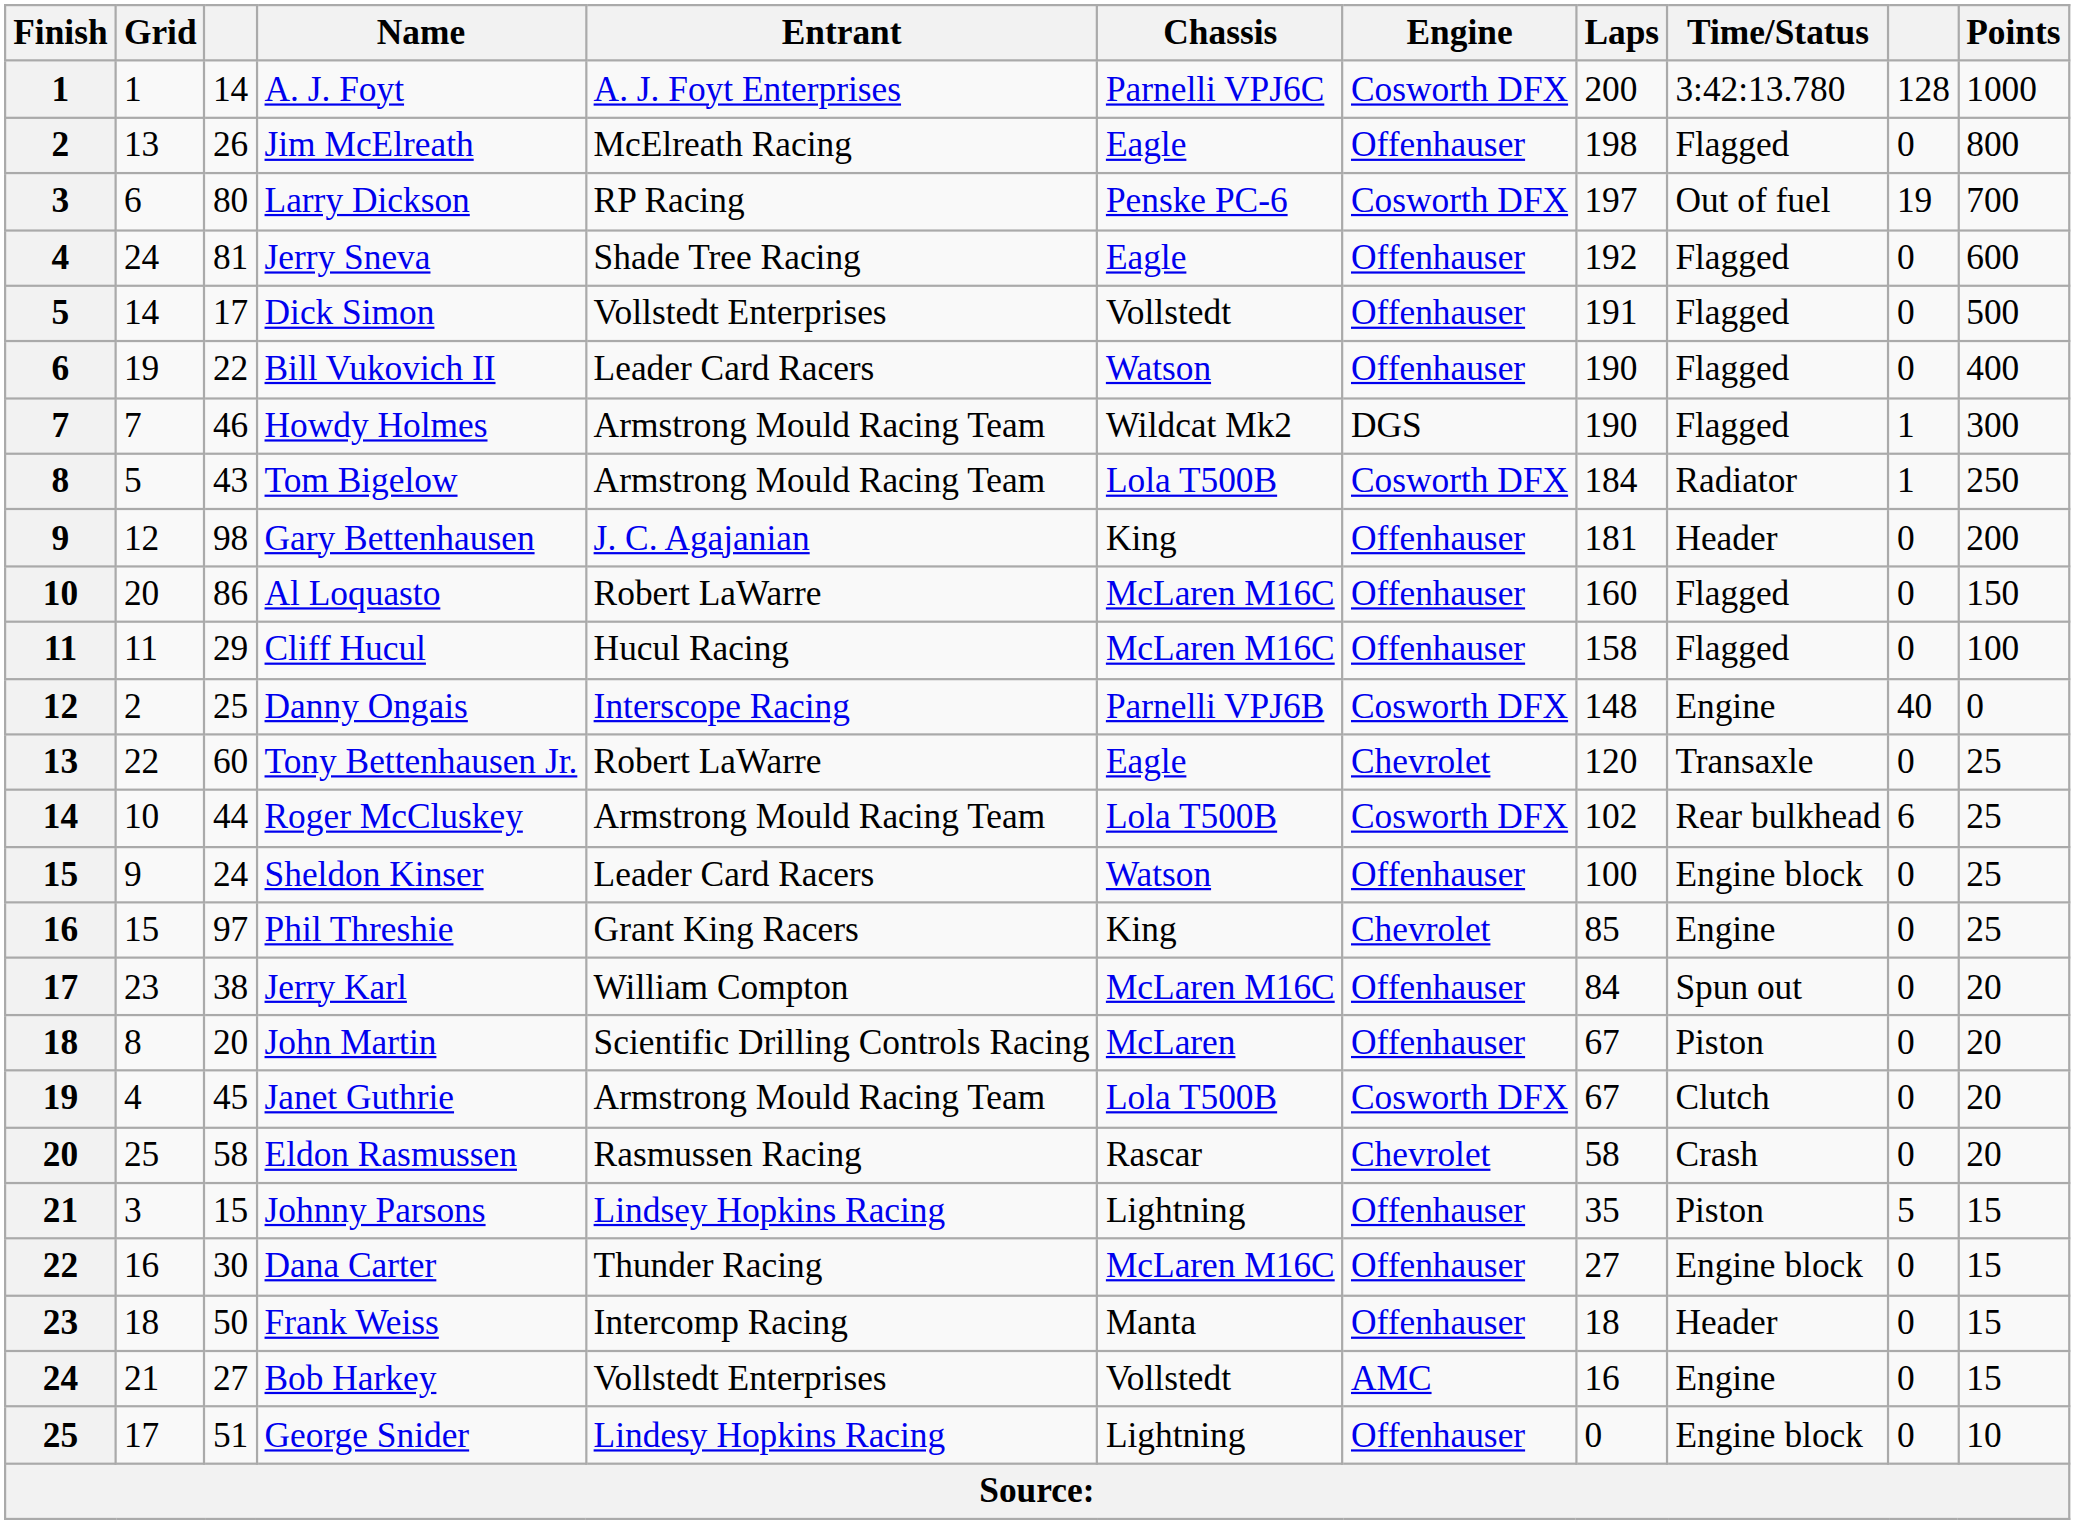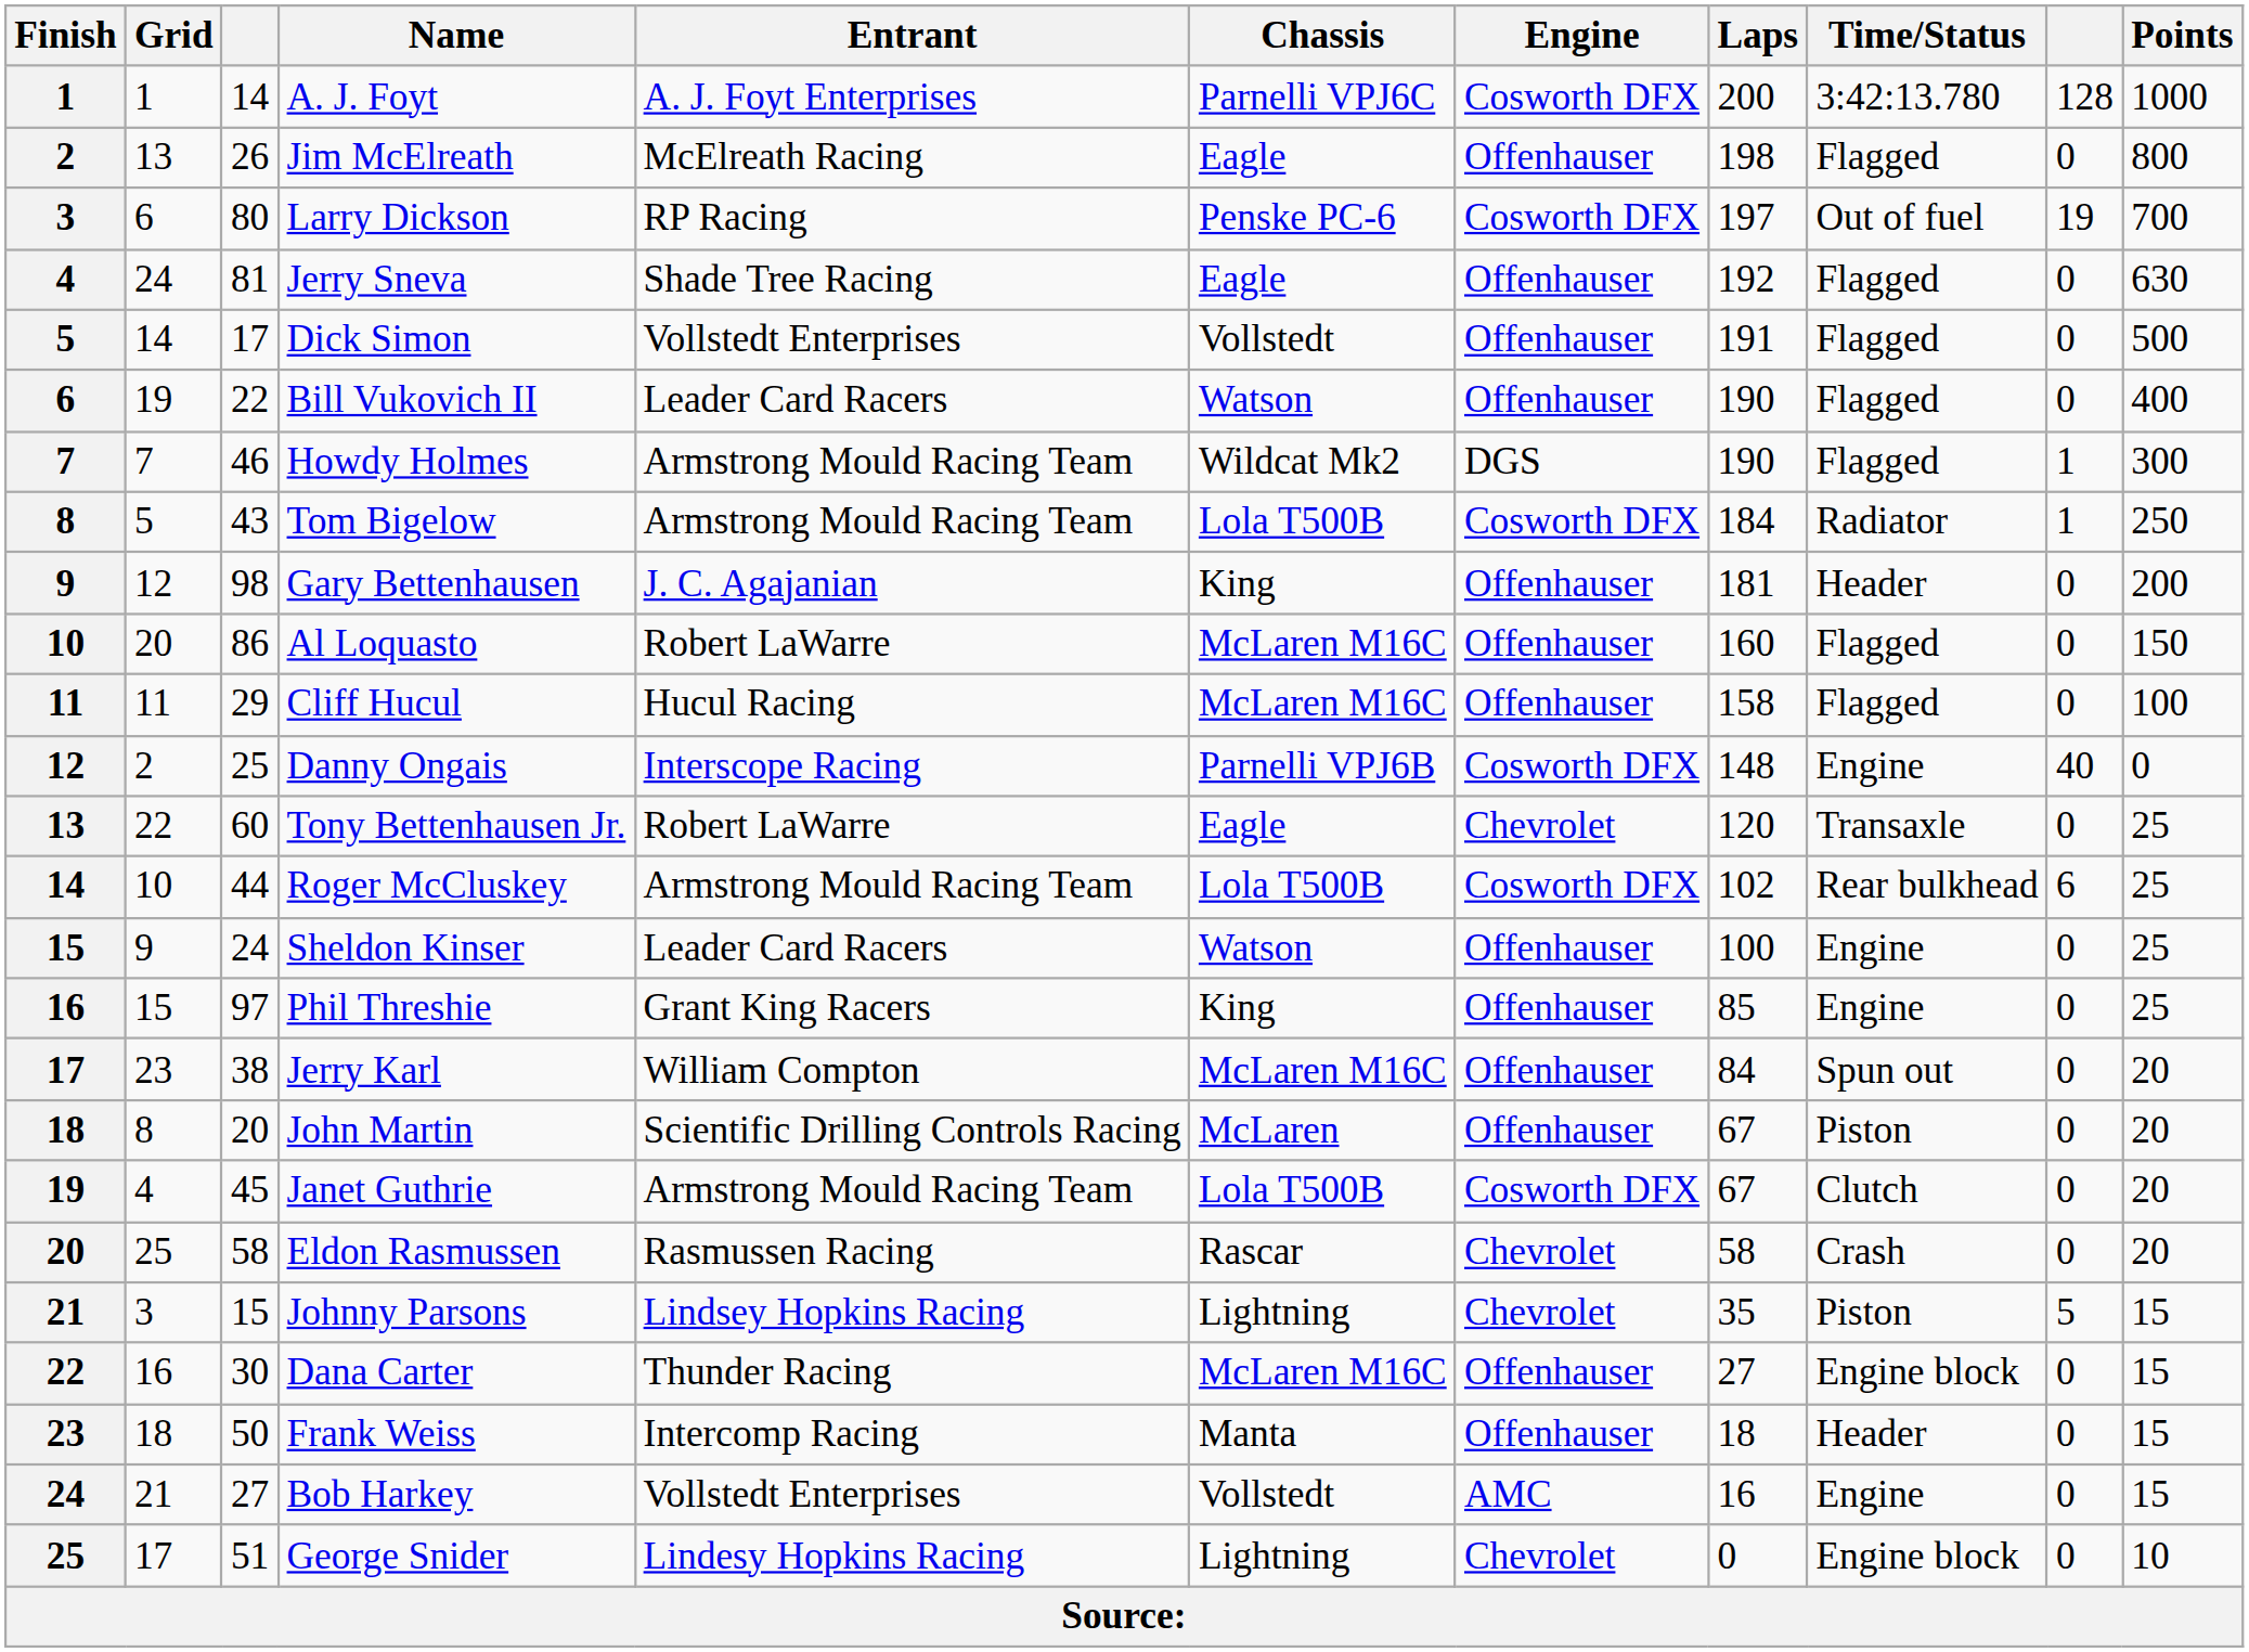Jerry Sneva | Points: 600 -> 630
Sheldon Kinser | Time/Status: Engine block -> Engine
Phil Threshie | Engine: Chevrolet -> Offenhauser
Johnny Parsons | Engine: Offenhauser -> Chevrolet
George Snider | Engine: Offenhauser -> Chevrolet
